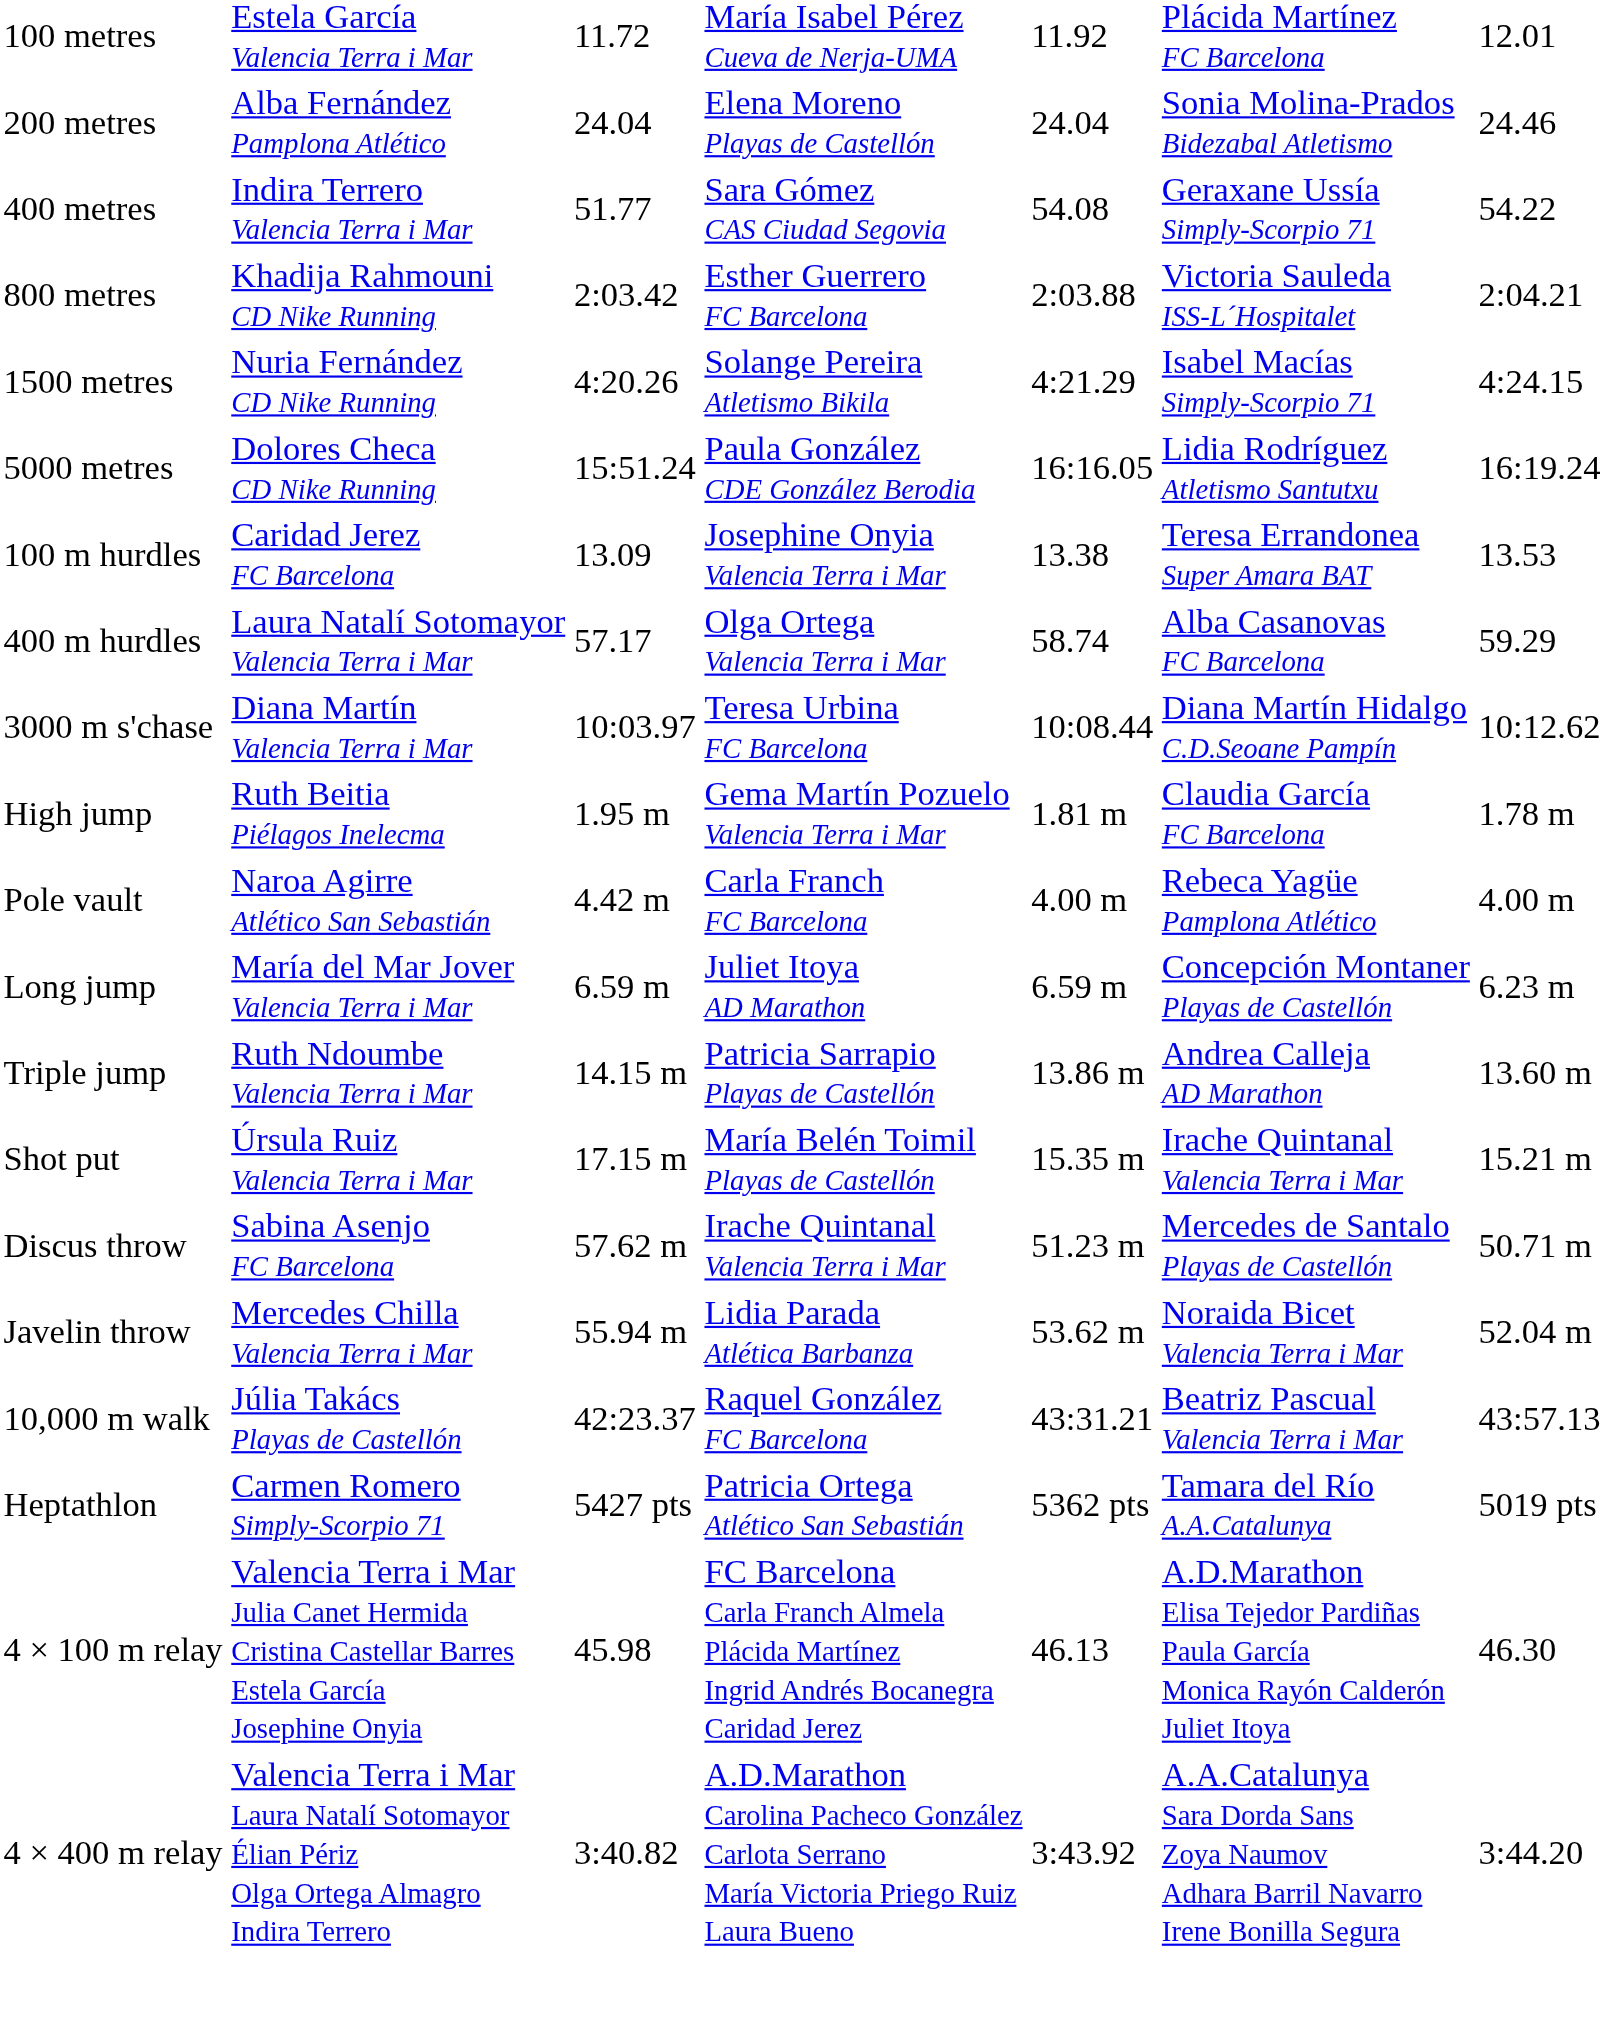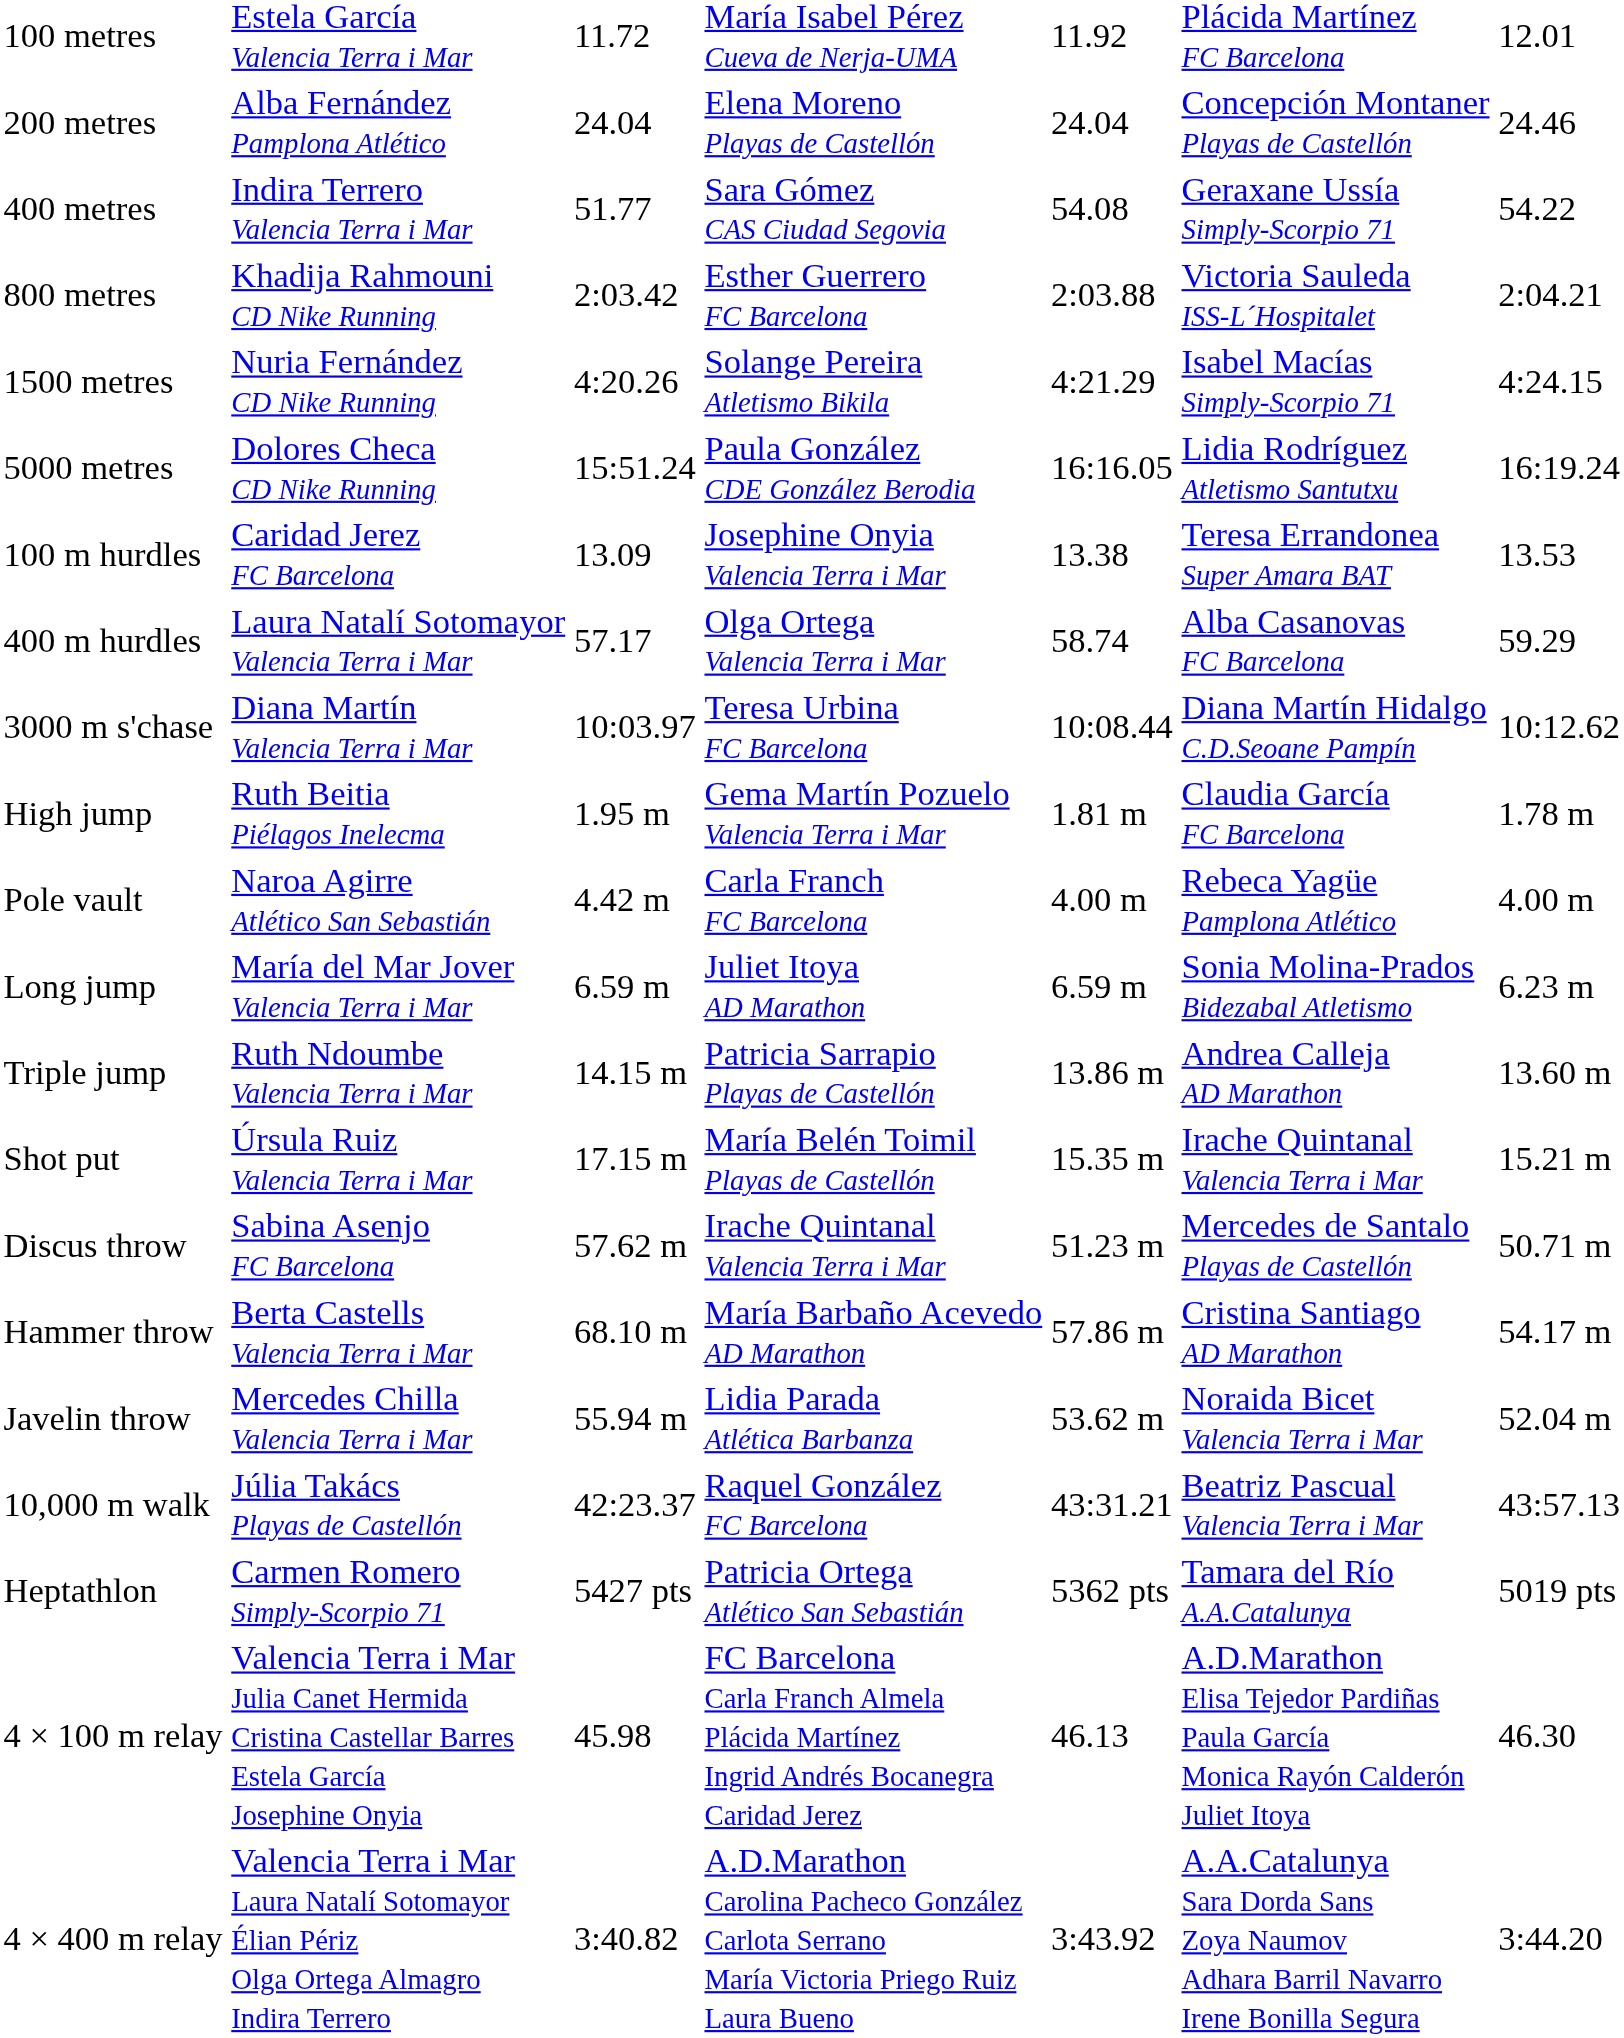200 metres | column 6: Sonia Molina-Prados Bidezabal Atletismo -> Concepción Montaner Playas de Castellón
Long jump | column 6: Concepción Montaner Playas de Castellón -> Sonia Molina-Prados Bidezabal Atletismo
+ row: Hammer throw | Berta Castells Valencia Terra i Mar | 68.10 m | María Barbaño Acevedo AD Marathon | 57.86 m | Cristina Santiago AD Marathon | 54.17 m
